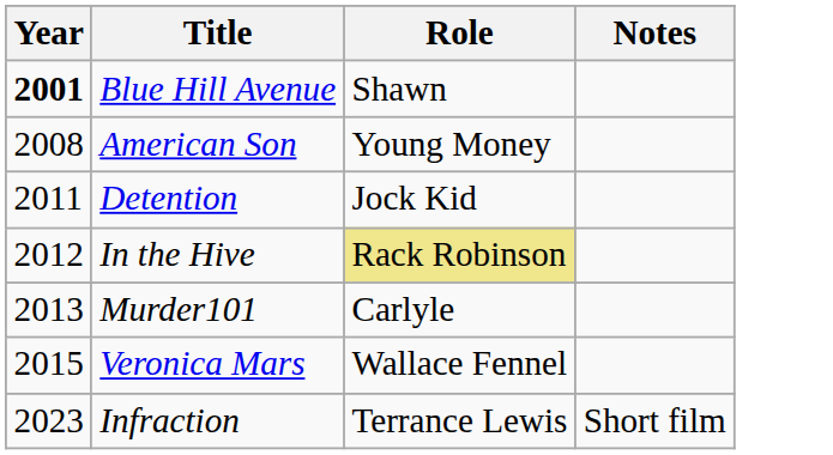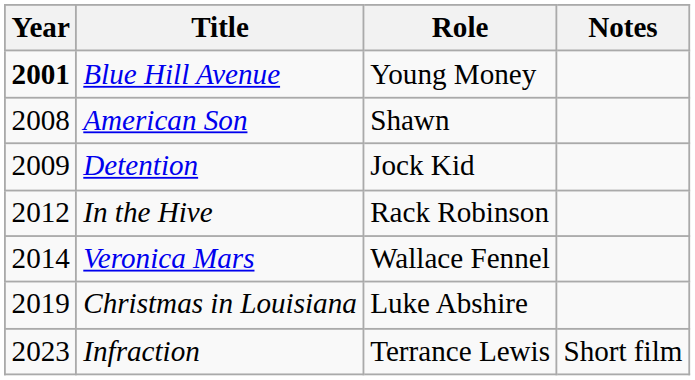Blue Hill Avenue | Role: Shawn -> Young Money
American Son | Role: Young Money -> Shawn
Detention | Year: 2011 -> 2009
In the Hive | Role: khaki background -> no background
- row: 2013 | Murder101 | Carlyle
Veronica Mars | Year: 2015 -> 2014
+ row: 2019 | Christmas in Louisiana | Luke Abshire
